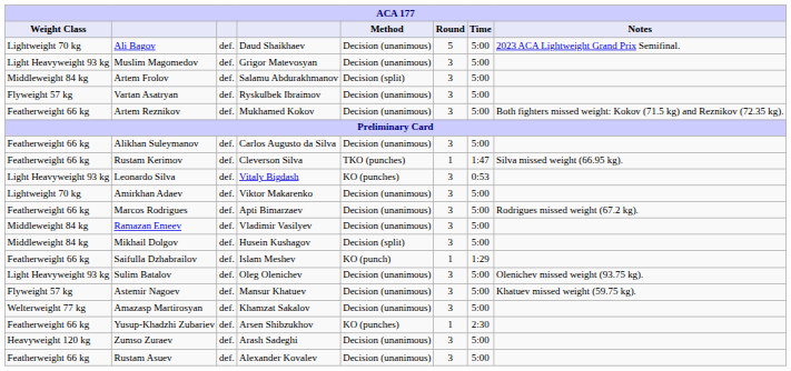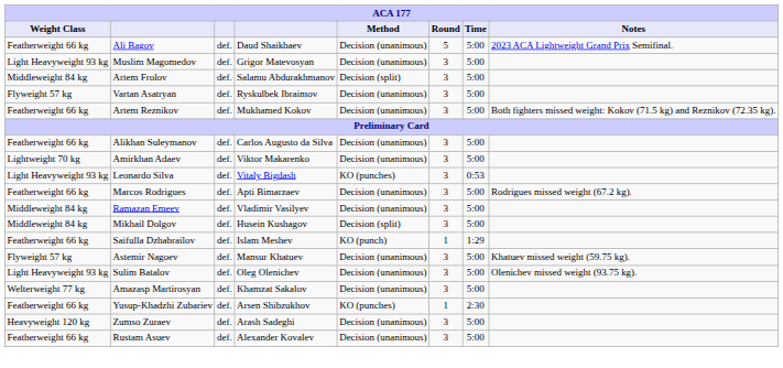Ali Bagov | Weight Class: Lightweight 70 kg -> Featherweight 66 kg
- row: Featherweight 66 kg | Rustam Kerimov | def. | Cleverson Silva | TKO (punches) | 1 | 1:47 | Silva missed weight (66.95 kg).
rows swapped: Leonardo Silva <-> Amirkhan Adaev
rows swapped: Astemir Nagoev <-> Sulim Batalov
